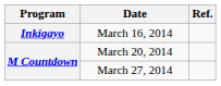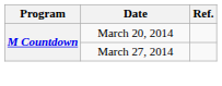- row: Inkigayo | March 16, 2014
